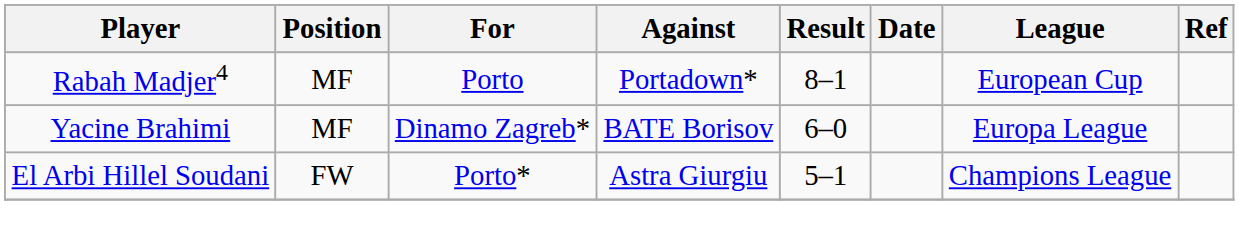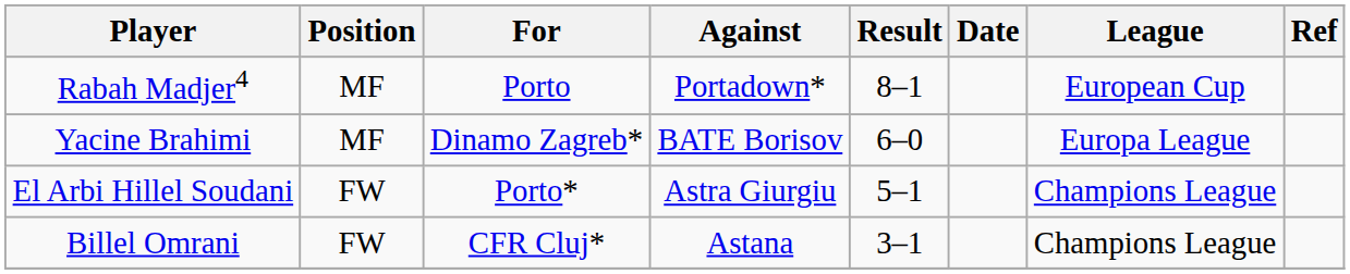+ row: Billel Omrani | FW | CFR Cluj* | Astana | 3–1 | Champions League
